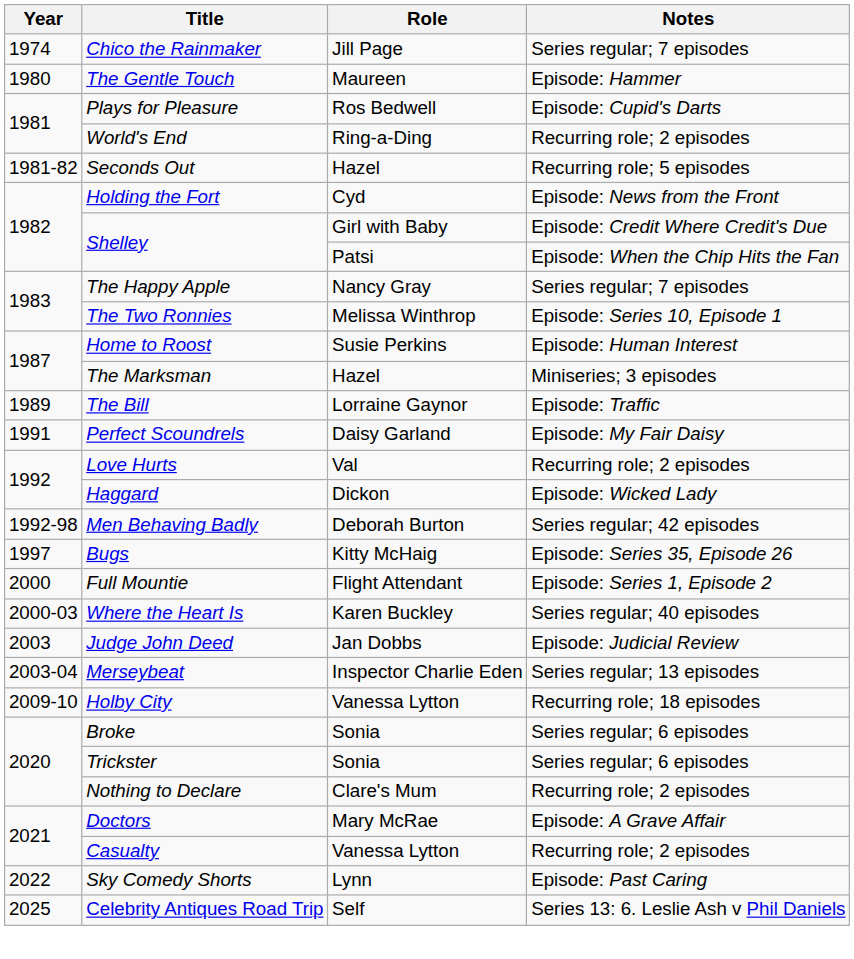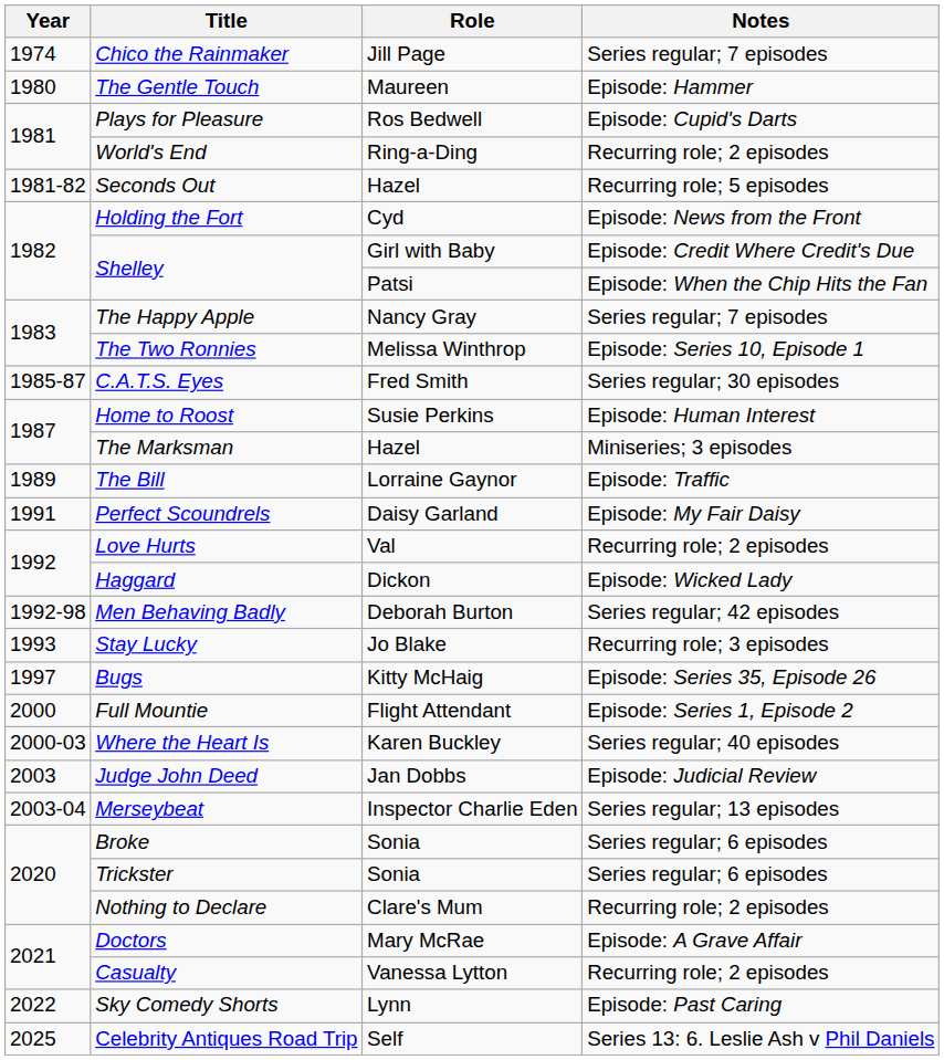+ row: 1985-87 | C.A.T.S. Eyes | Fred Smith | Series regular; 30 episodes
+ row: 1993 | Stay Lucky | Jo Blake | Recurring role; 3 episodes
- row: 2009-10 | Holby City | Vanessa Lytton | Recurring role; 18 episodes
